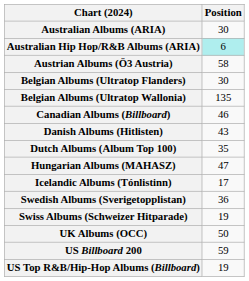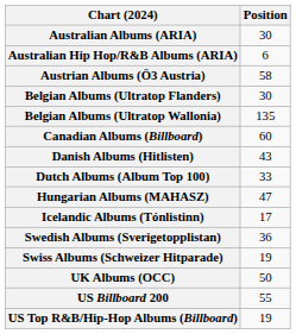Australian Hip Hop/R&B Albums (ARIA) | Position: paleturquoise background -> no background
Canadian Albums (Billboard) | Position: 46 -> 60
Dutch Albums (Album Top 100) | Position: 35 -> 33
US Billboard 200 | Position: 59 -> 55
